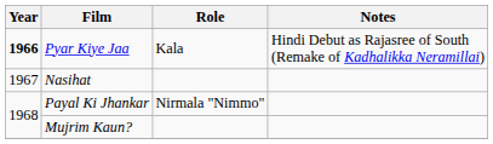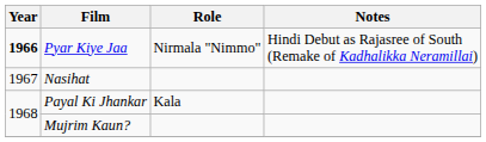Pyar Kiye Jaa | Role: Kala -> Nirmala "Nimmo"
Payal Ki Jhankar | Role: Nirmala "Nimmo" -> Kala
